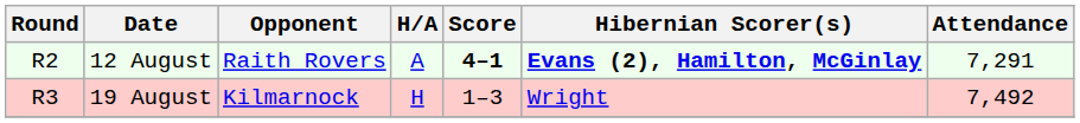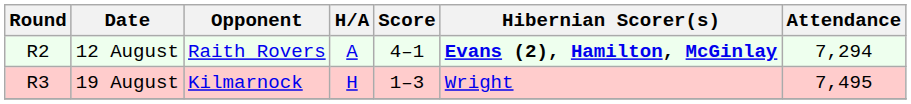12 August | Score: bold -> normal
12 August | Attendance: 7,291 -> 7,294
19 August | Attendance: 7,492 -> 7,495
